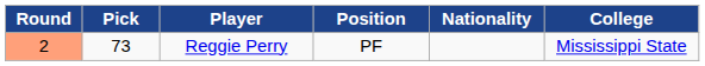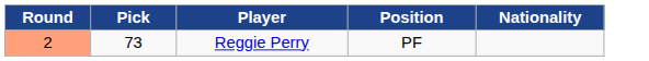- column: College | Mississippi State
